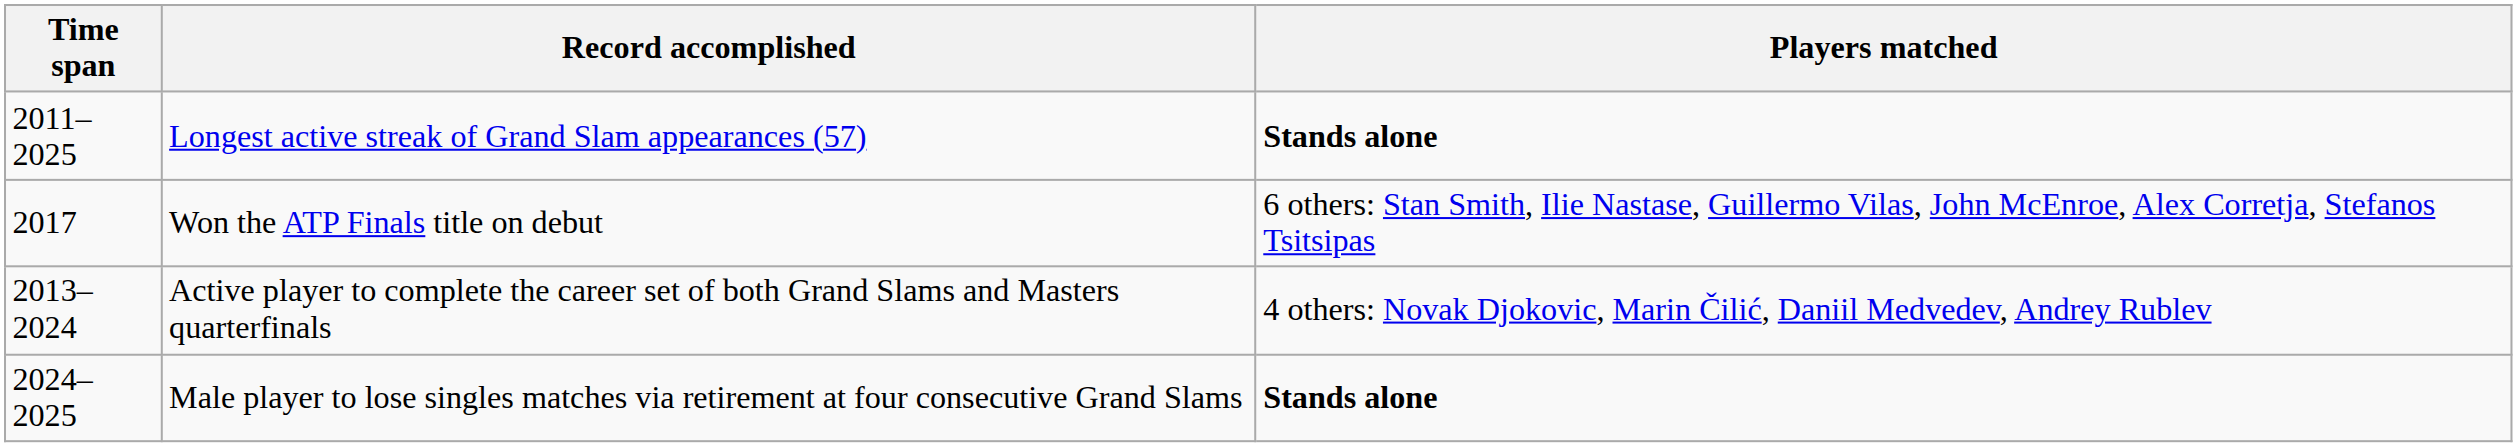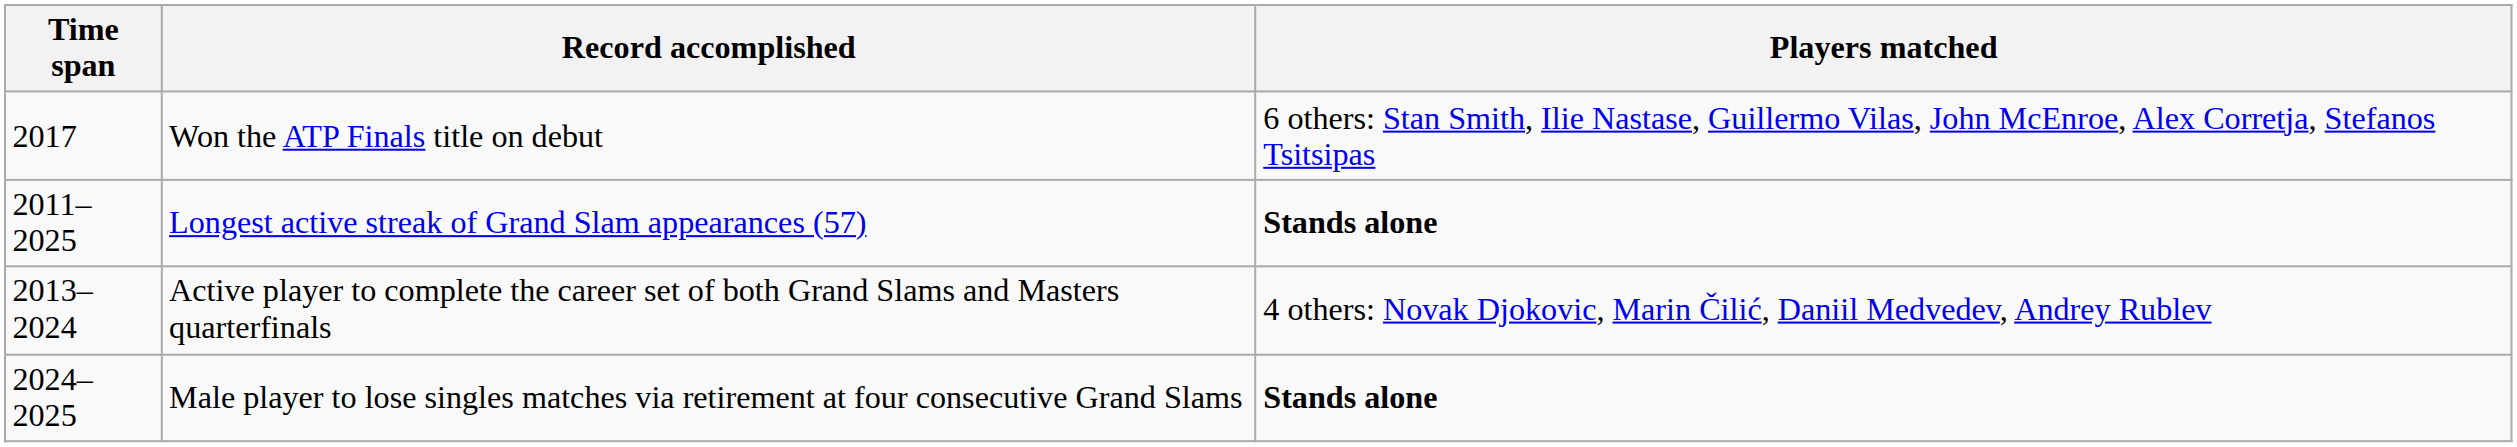rows swapped: Won the ATP Finals title on debut <-> Longest active streak of Grand Slam appearances (57)
